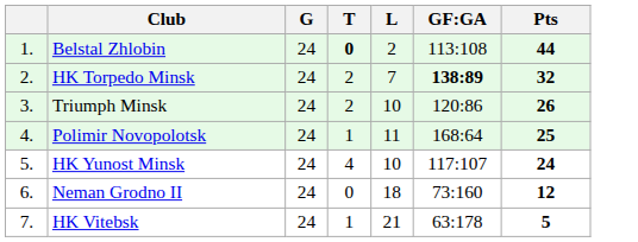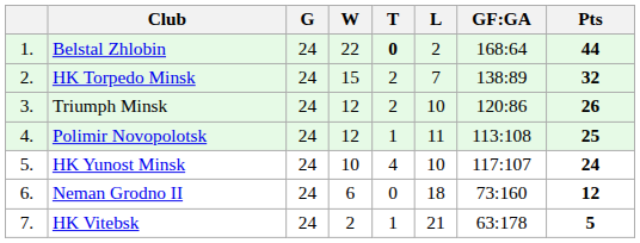+ column: W | 22 | 15 | 12 | 12 | 10 | 6 | 2
Belstal Zhlobin | GF:GA: 113:108 -> 168:64
HK Torpedo Minsk | GF:GA: bold -> normal
Polimir Novopolotsk | GF:GA: 168:64 -> 113:108
